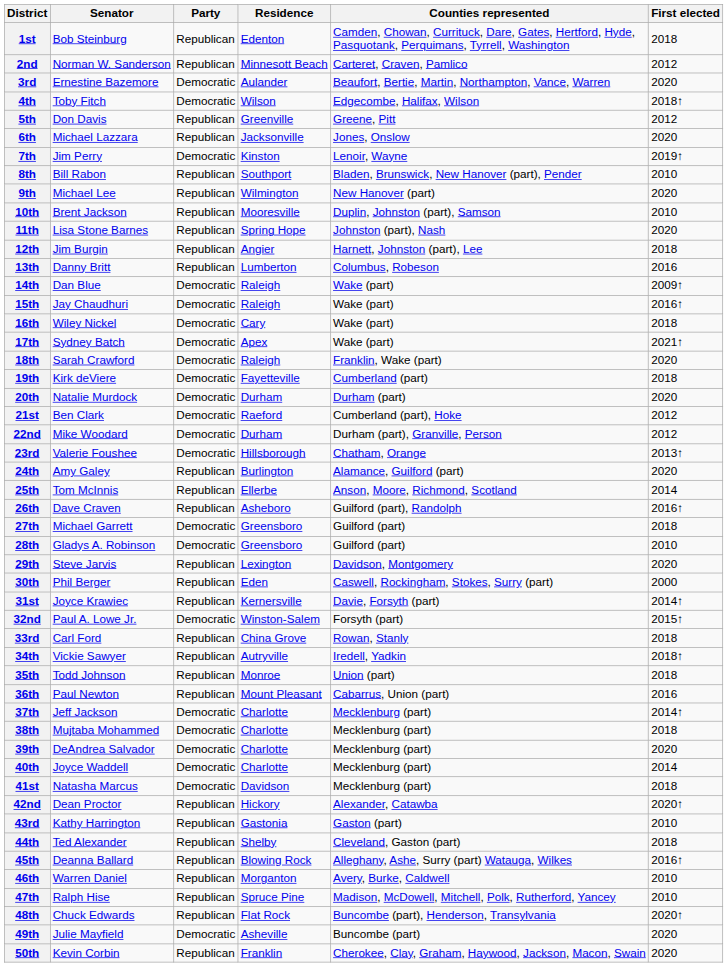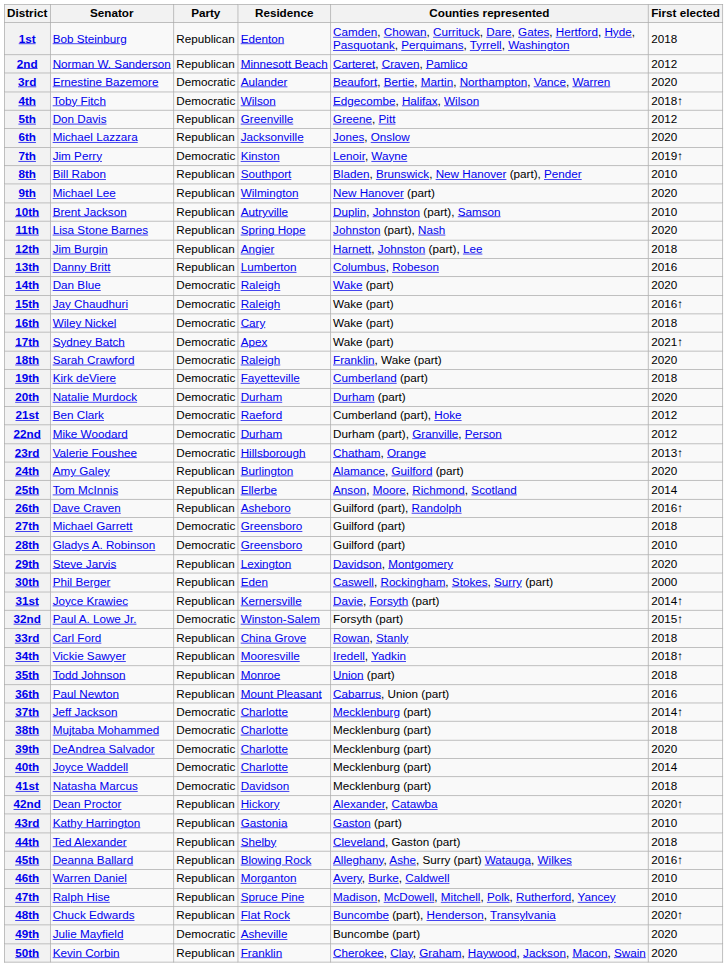10th | Residence: Mooresville -> Autryville
14th | First elected: 2009↑ -> 2020
34th | Residence: Autryville -> Mooresville
